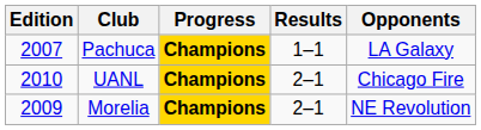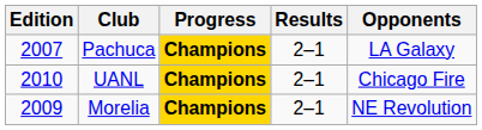Pachuca | Results: 1–1 -> 2–1
